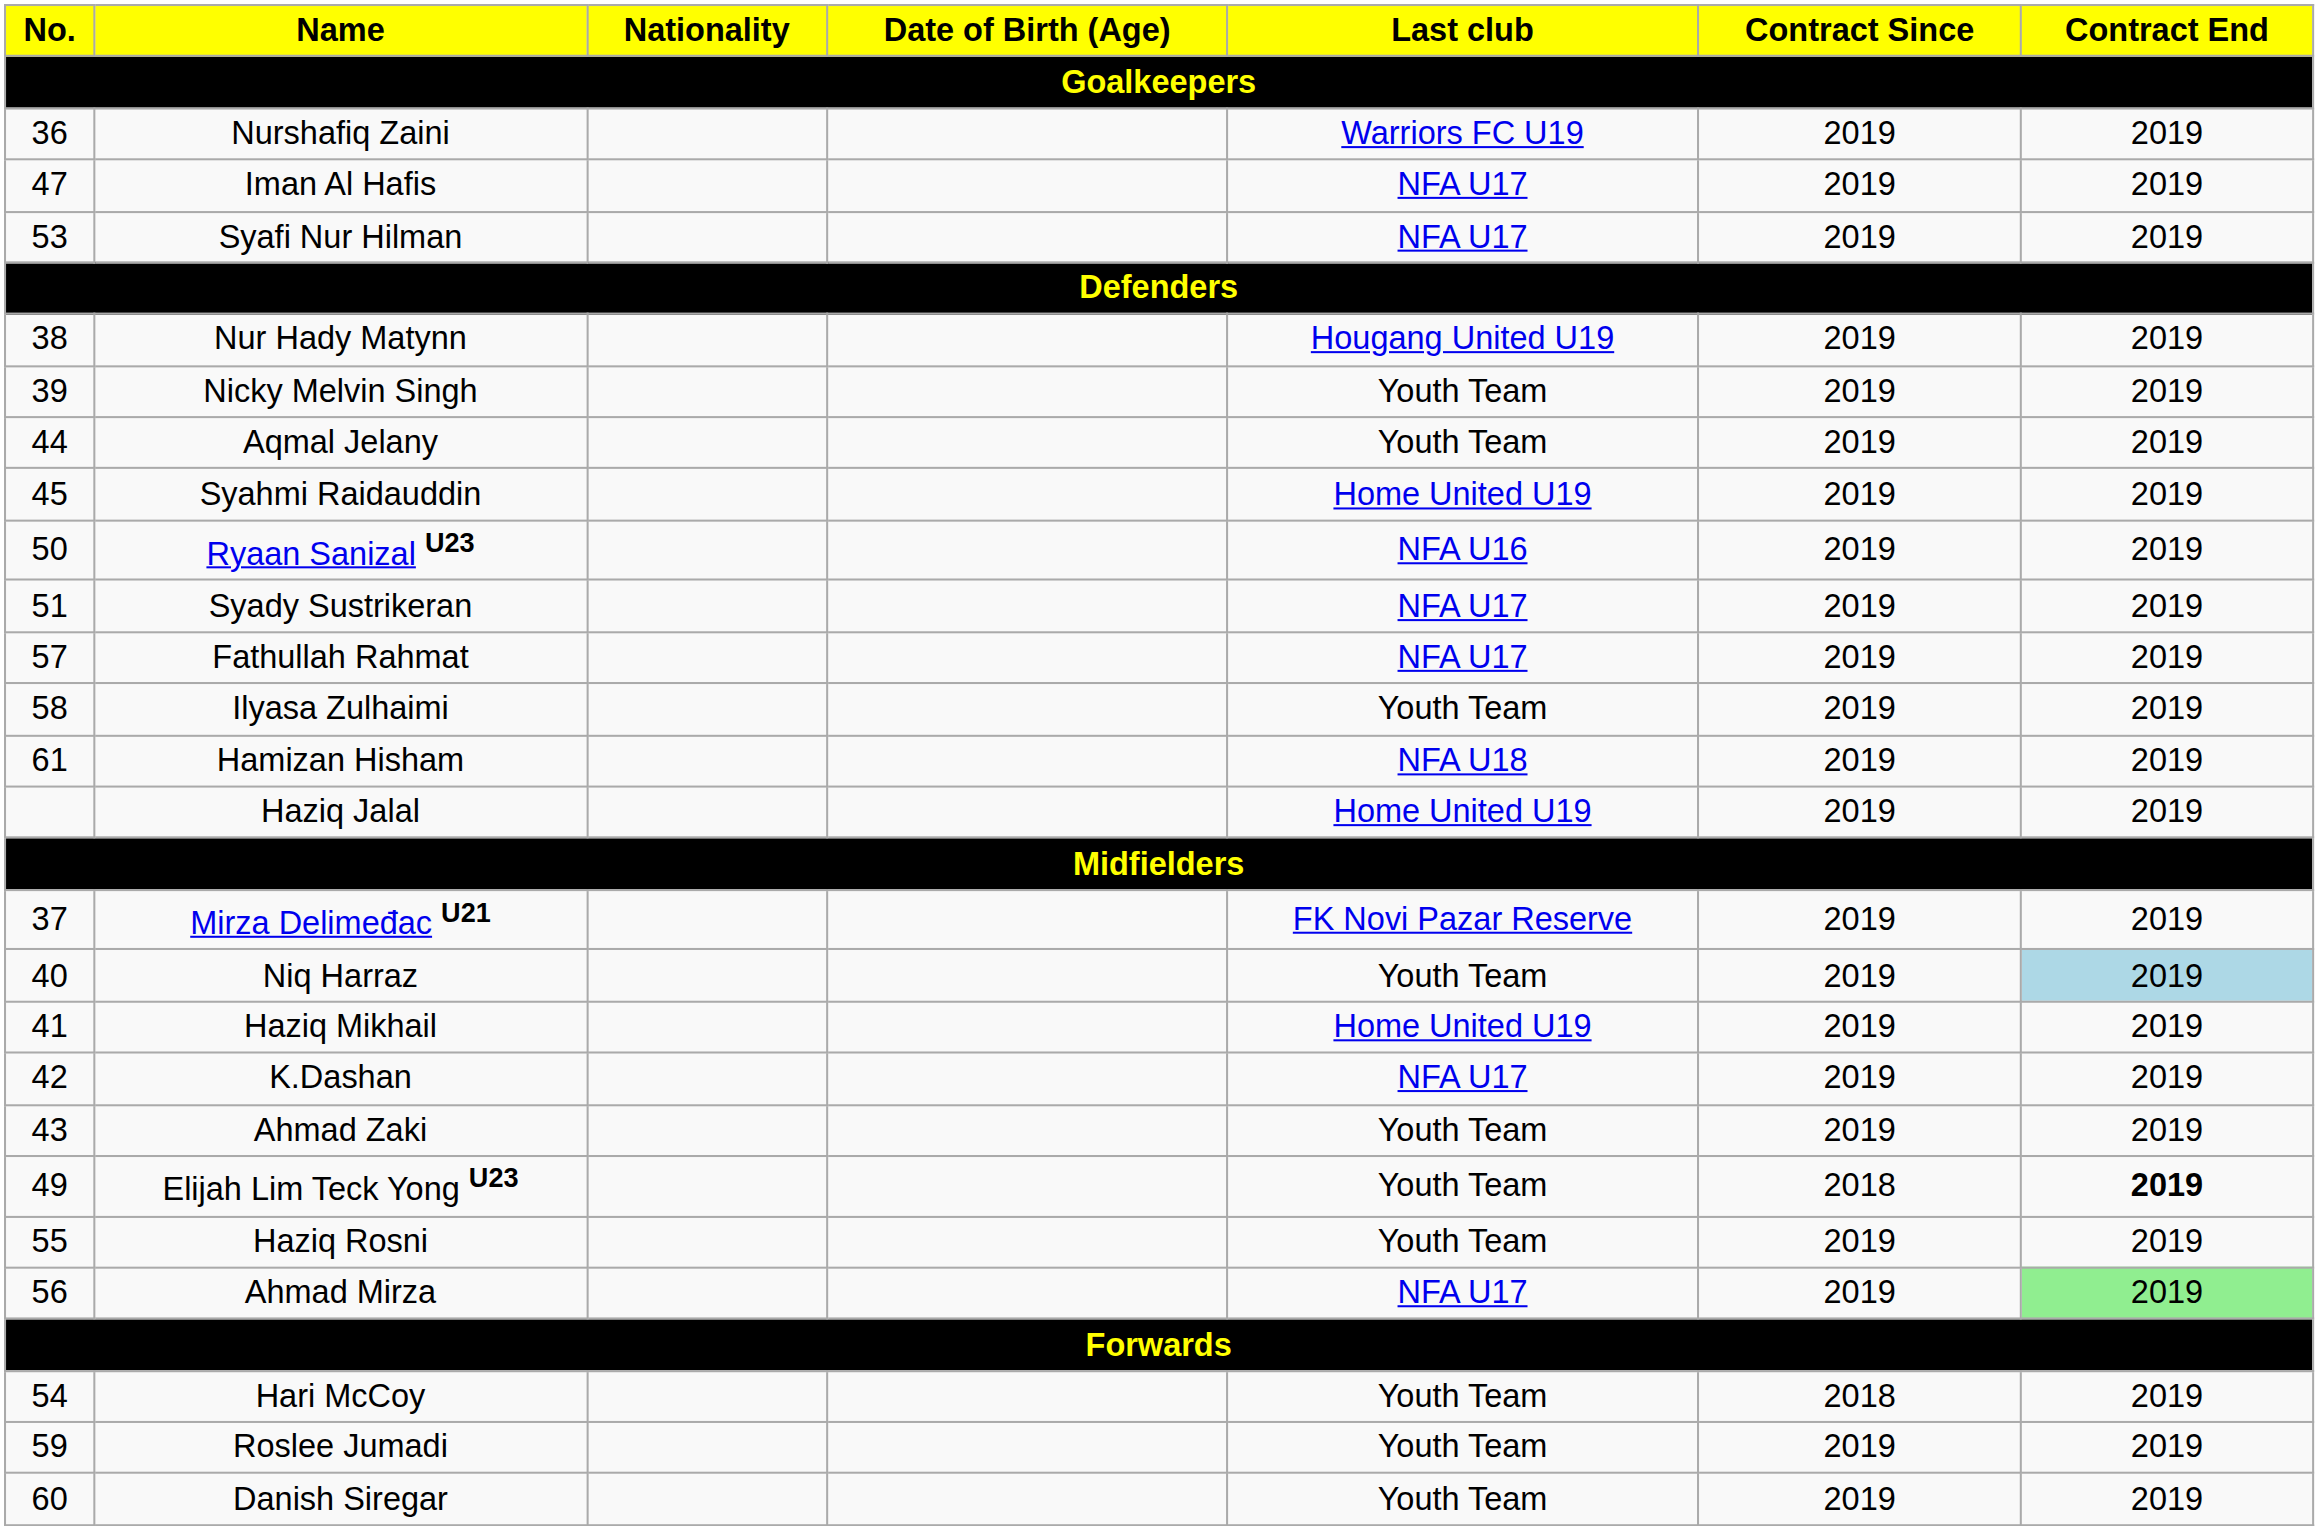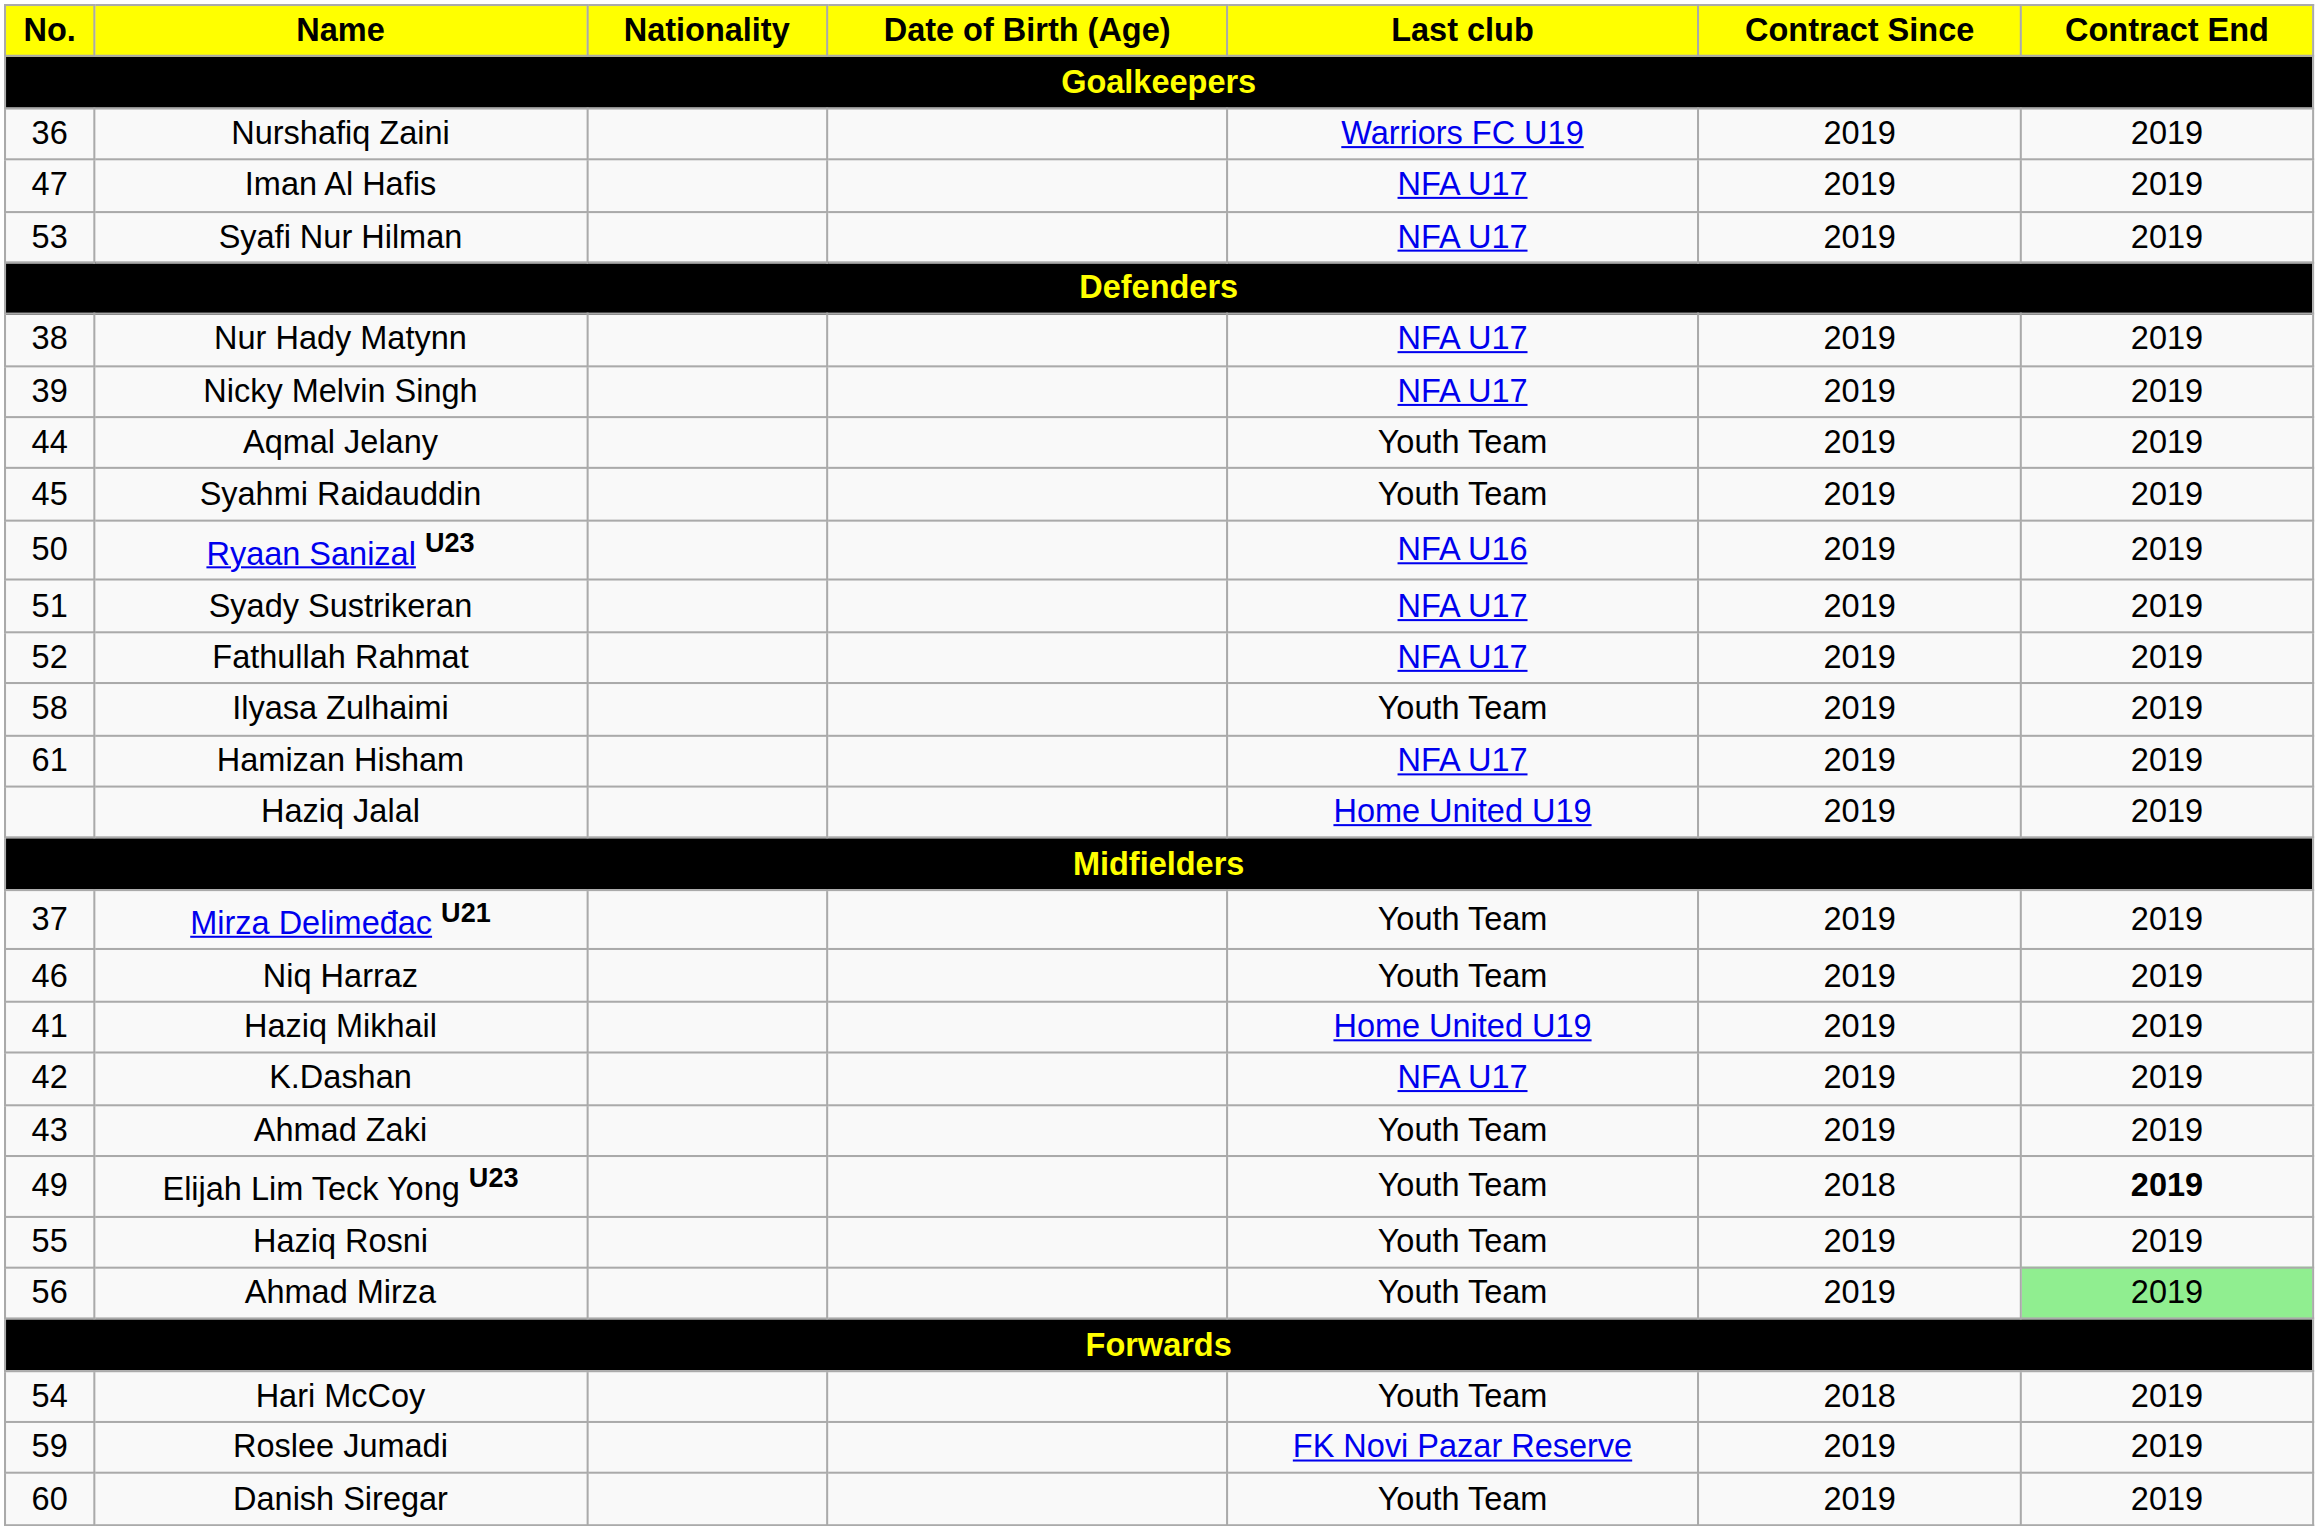Nur Hady Matynn | Last club: Hougang United U19 -> NFA U17
Nicky Melvin Singh | Last club: Youth Team -> NFA U17
Syahmi Raidauddin | Last club: Home United U19 -> Youth Team
Fathullah Rahmat | No.: 57 -> 52
Hamizan Hisham | Last club: NFA U18 -> NFA U17
Mirza Delimeđac U21 | Last club: FK Novi Pazar Reserve -> Youth Team
Niq Harraz | No.: 40 -> 46
Niq Harraz | Contract End: lightblue background -> no background
Ahmad Mirza | Last club: NFA U17 -> Youth Team
Roslee Jumadi | Last club: Youth Team -> FK Novi Pazar Reserve
